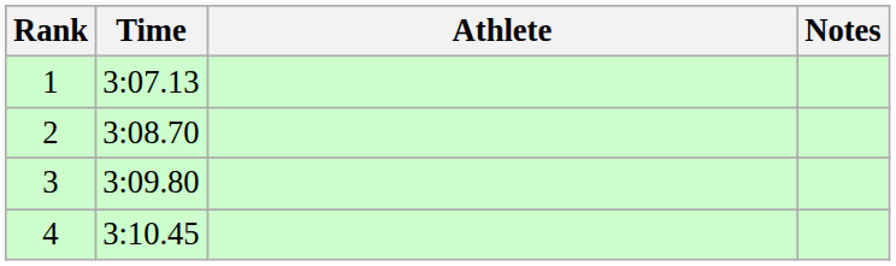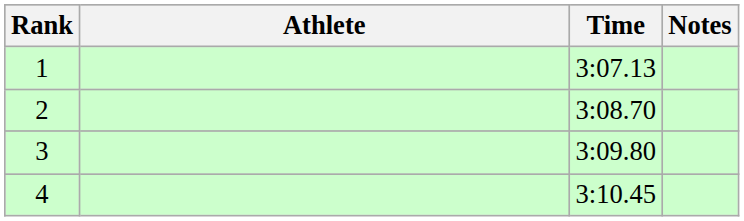columns swapped: Athlete <-> Time
